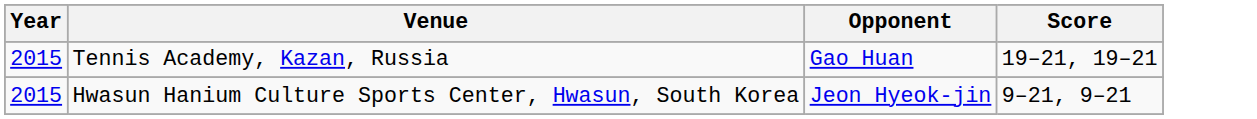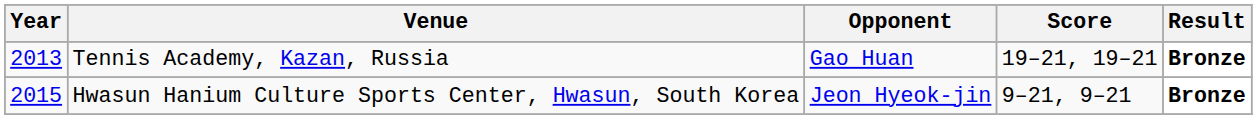+ column: Result | Bronze | Bronze
Tennis Academy, Kazan, Russia | Year: 2015 -> 2013
